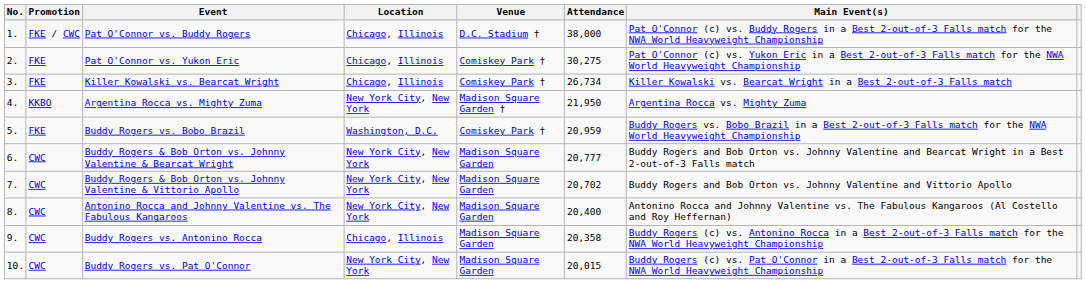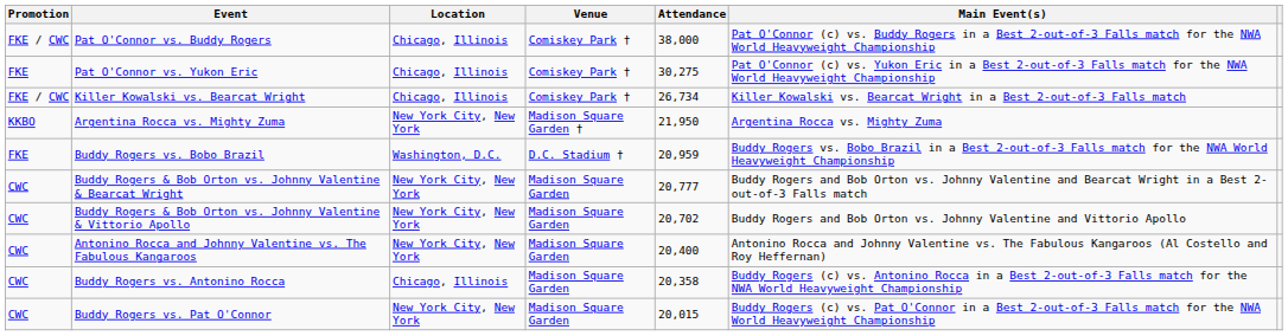- column: No. | 1. | 2. | 3. | 4. | 5. | 6. | 7. | 8. | 9. | 10.
Pat O'Connor vs. Buddy Rogers | Venue: D.C. Stadium † -> Comiskey Park †
Killer Kowalski vs. Bearcat Wright | Promotion: FKE -> FKE / CWC
Buddy Rogers vs. Bobo Brazil | Venue: Comiskey Park † -> D.C. Stadium †
